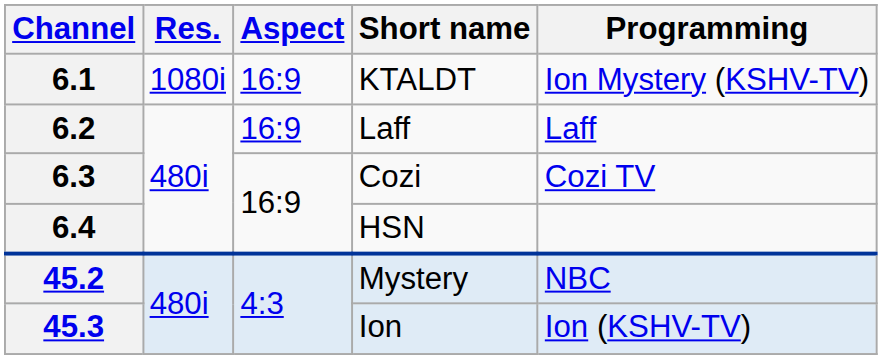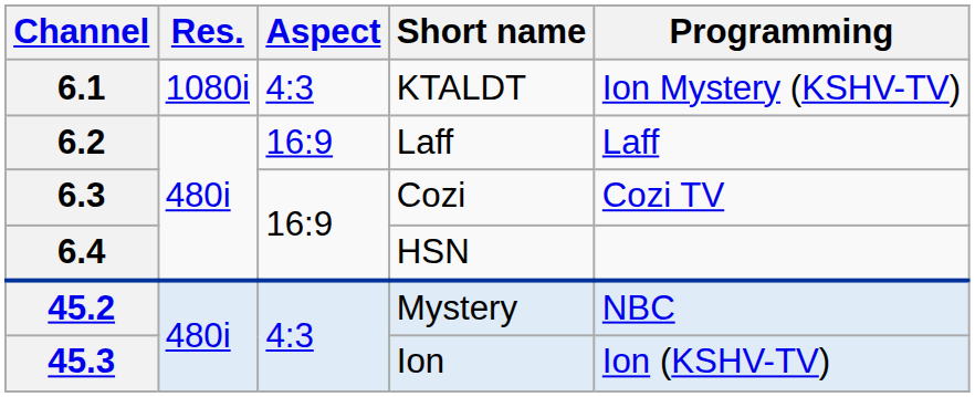6.1 | Aspect: 16:9 -> 4:3
